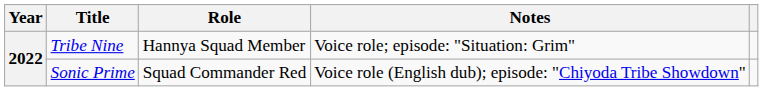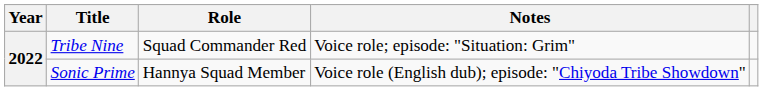Tribe Nine | Role: Hannya Squad Member -> Squad Commander Red
Sonic Prime | Role: Squad Commander Red -> Hannya Squad Member
